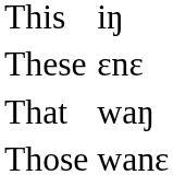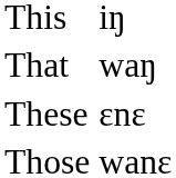rows swapped: These <-> That
